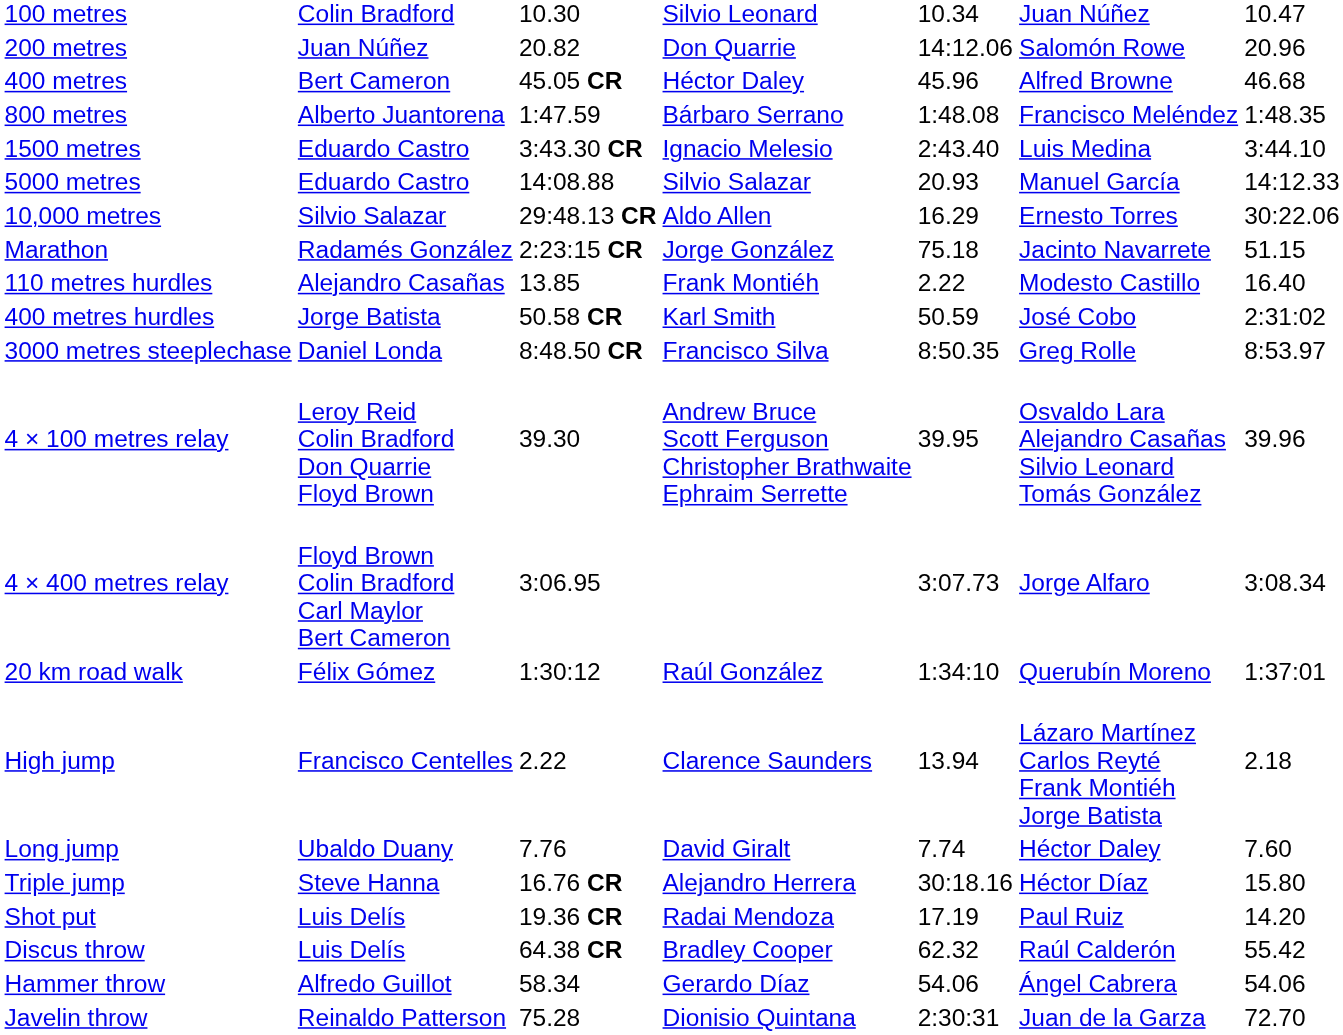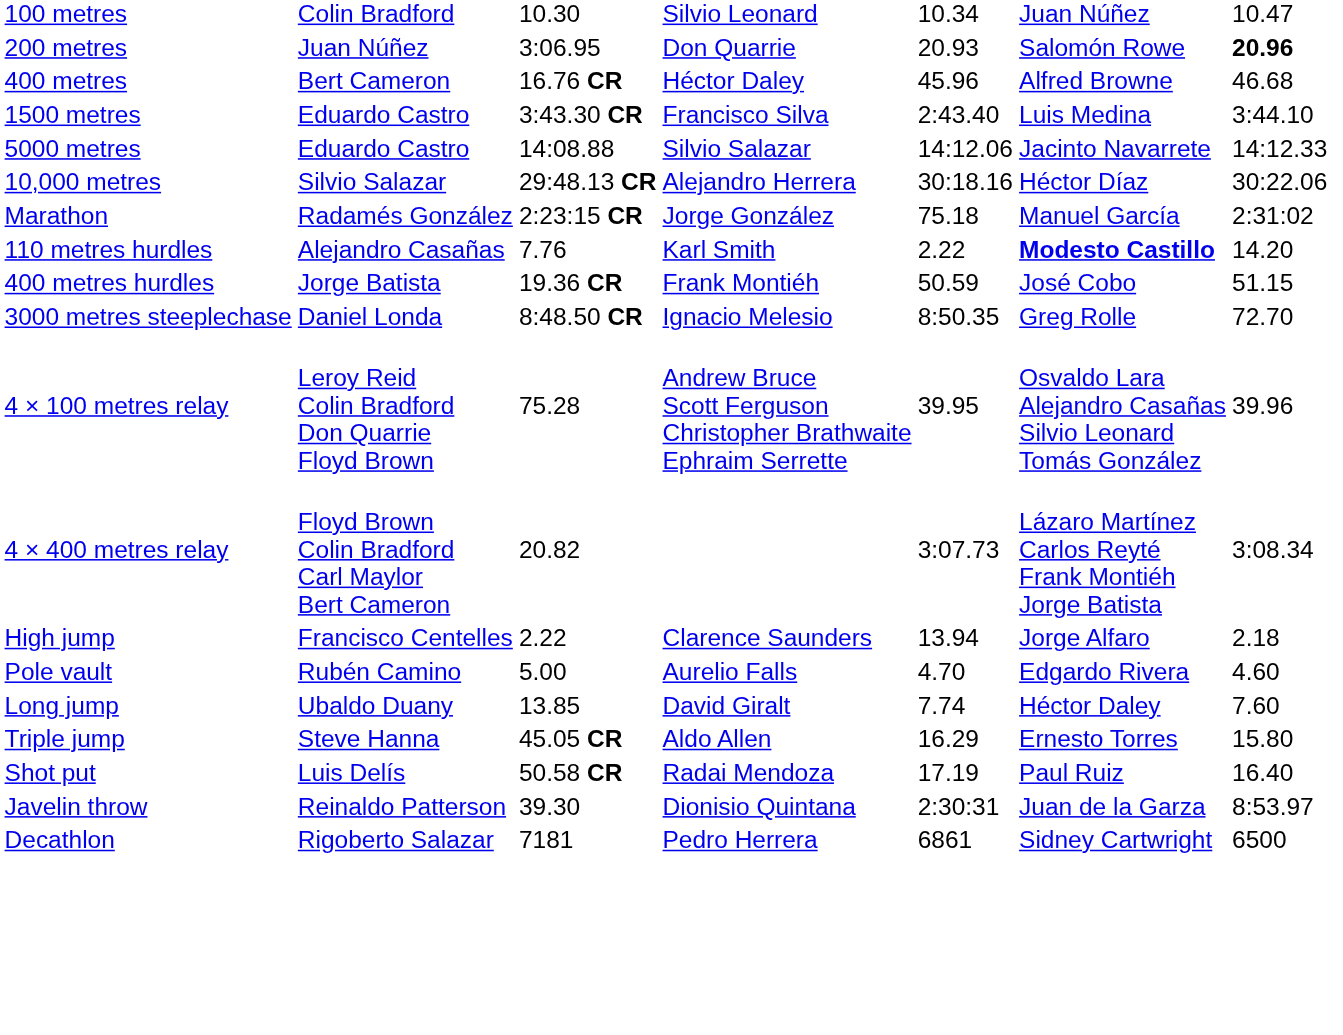200 metres | column 3: 20.82 -> 3:06.95
200 metres | column 5: 14:12.06 -> 20.93
200 metres | column 7: normal -> bold
400 metres | column 3: 45.05 CR -> 16.76 CR
- row: 800 metres | Alberto Juantorena | 1:47.59 | Bárbaro Serrano | 1:48.08 | Francisco Meléndez | 1:48.35
1500 metres | column 4: Ignacio Melesio -> Francisco Silva
5000 metres | column 5: 20.93 -> 14:12.06
5000 metres | column 6: Manuel García -> Jacinto Navarrete
10,000 metres | column 4: Aldo Allen -> Alejandro Herrera
10,000 metres | column 5: 16.29 -> 30:18.16
10,000 metres | column 6: Ernesto Torres -> Héctor Díaz
Marathon | column 6: Jacinto Navarrete -> Manuel García
Marathon | column 7: 51.15 -> 2:31:02
110 metres hurdles | column 3: 13.85 -> 7.76
110 metres hurdles | column 4: Frank Montiéh -> Karl Smith
110 metres hurdles | column 6: normal -> bold
110 metres hurdles | column 7: 16.40 -> 14.20
400 metres hurdles | column 3: 50.58 CR -> 19.36 CR
400 metres hurdles | column 4: Karl Smith -> Frank Montiéh
400 metres hurdles | column 7: 2:31:02 -> 51.15
3000 metres steeplechase | column 4: Francisco Silva -> Ignacio Melesio
3000 metres steeplechase | column 7: 8:53.97 -> 72.70
4 × 100 metres relay | column 3: 39.30 -> 75.28
4 × 400 metres relay | column 3: 3:06.95 -> 20.82
4 × 400 metres relay | column 6: Jorge Alfaro -> Lázaro Martínez Carlos Reyté Frank Montiéh Jorge Batista
- row: 20 km road walk | Félix Gómez | 1:30:12 | Raúl González | 1:34:10 | Querubín Moreno | 1:37:01
High jump | column 6: Lázaro Martínez Carlos Reyté Frank Montiéh Jorge Batista -> Jorge Alfaro
+ row: Pole vault | Rubén Camino | 5.00 | Aurelio Falls | 4.70 | Edgardo Rivera | 4.60
Long jump | column 3: 7.76 -> 13.85
Triple jump | column 3: 16.76 CR -> 45.05 CR
Triple jump | column 4: Alejandro Herrera -> Aldo Allen
Triple jump | column 5: 30:18.16 -> 16.29
Triple jump | column 6: Héctor Díaz -> Ernesto Torres
Shot put | column 3: 19.36 CR -> 50.58 CR
Shot put | column 7: 14.20 -> 16.40
- row: Discus throw | Luis Delís | 64.38 CR | Bradley Cooper | 62.32 | Raúl Calderón | 55.42
- row: Hammer throw | Alfredo Guillot | 58.34 | Gerardo Díaz | 54.06 | Ángel Cabrera | 54.06
Javelin throw | column 3: 75.28 -> 39.30
Javelin throw | column 7: 72.70 -> 8:53.97
+ row: Decathlon | Rigoberto Salazar | 7181 | Pedro Herrera | 6861 | Sidney Cartwright | 6500
